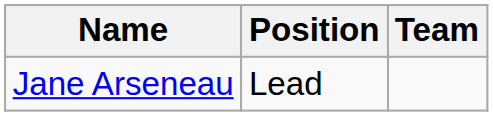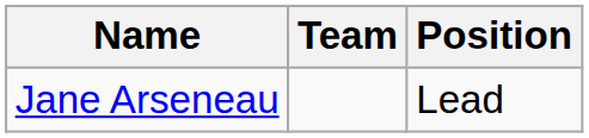columns swapped: Position <-> Team
